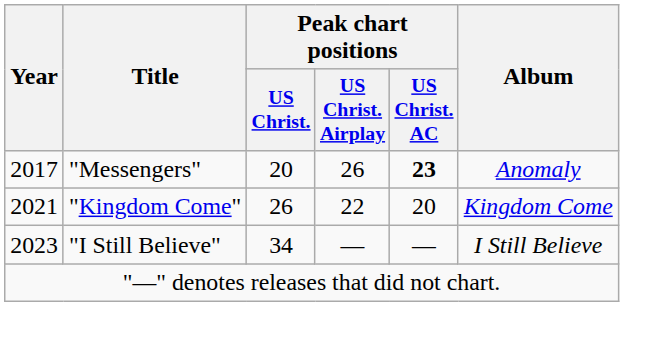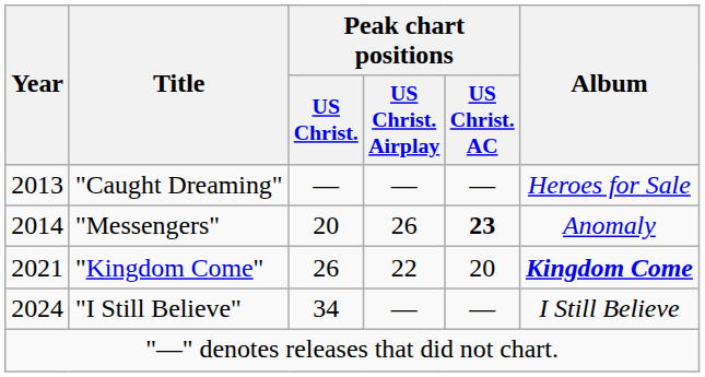+ row: 2013 | "Caught Dreaming" | — | — | — | Heroes for Sale
"Messengers" | Year: 2017 -> 2014
"Kingdom Come" | Album: normal -> bold
"I Still Believe" | Year: 2023 -> 2024
